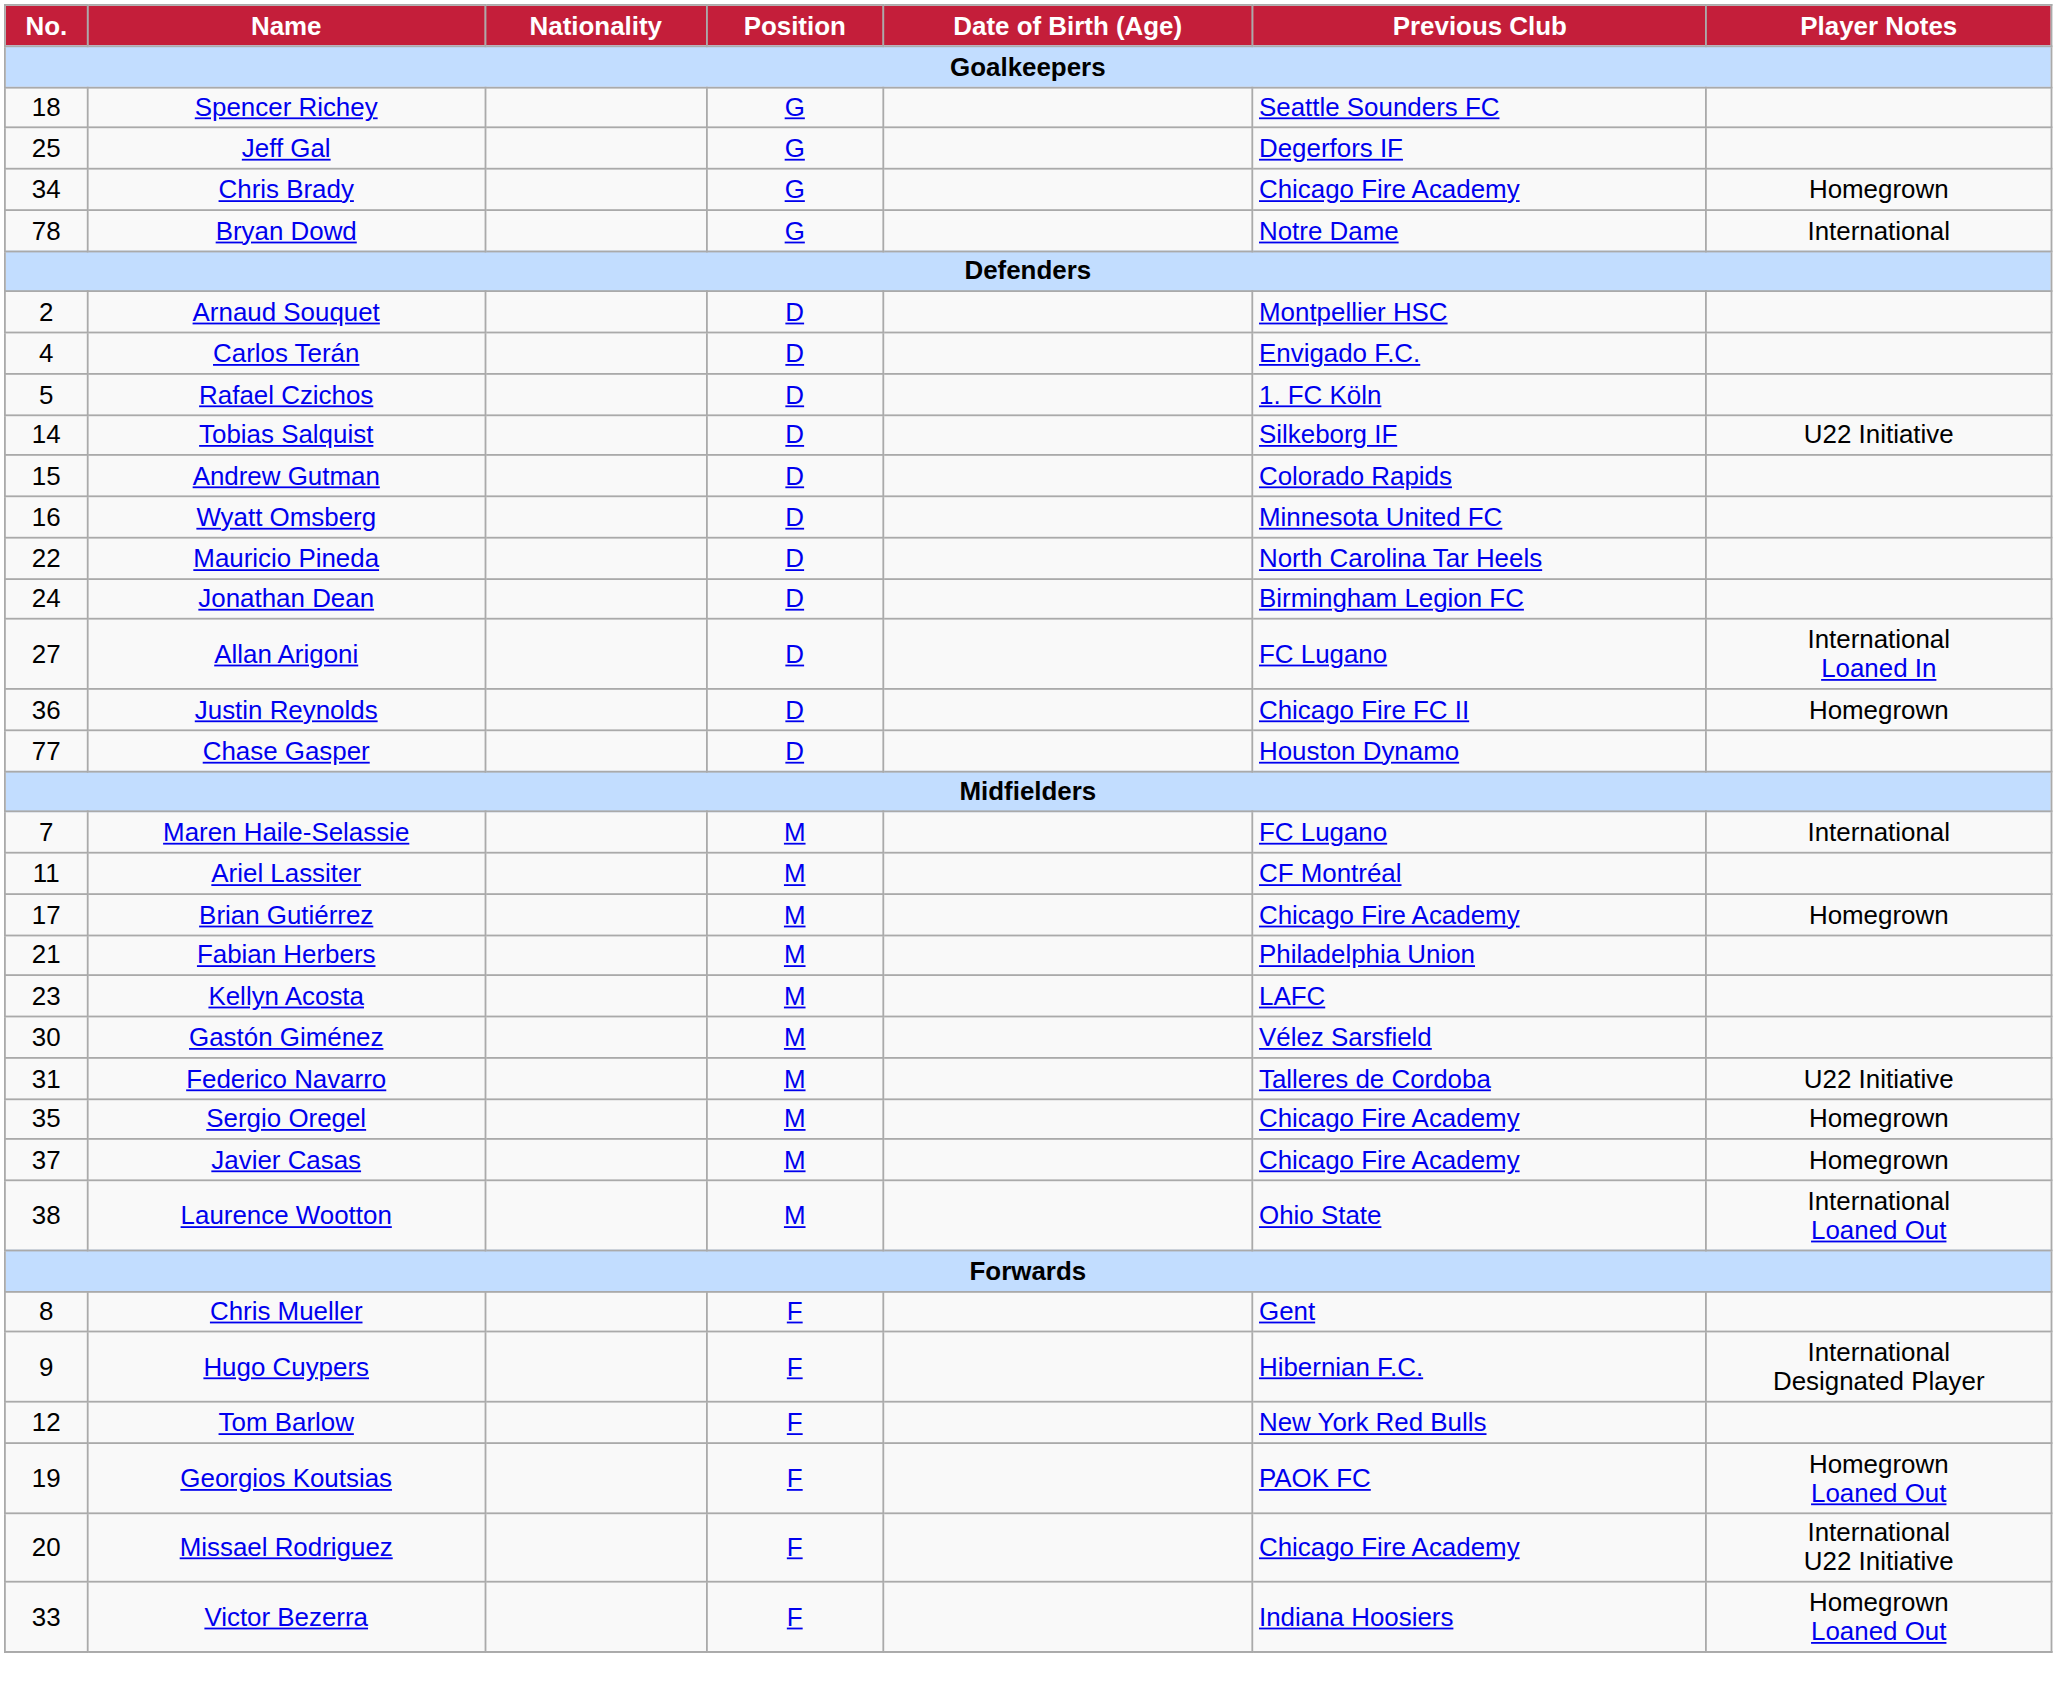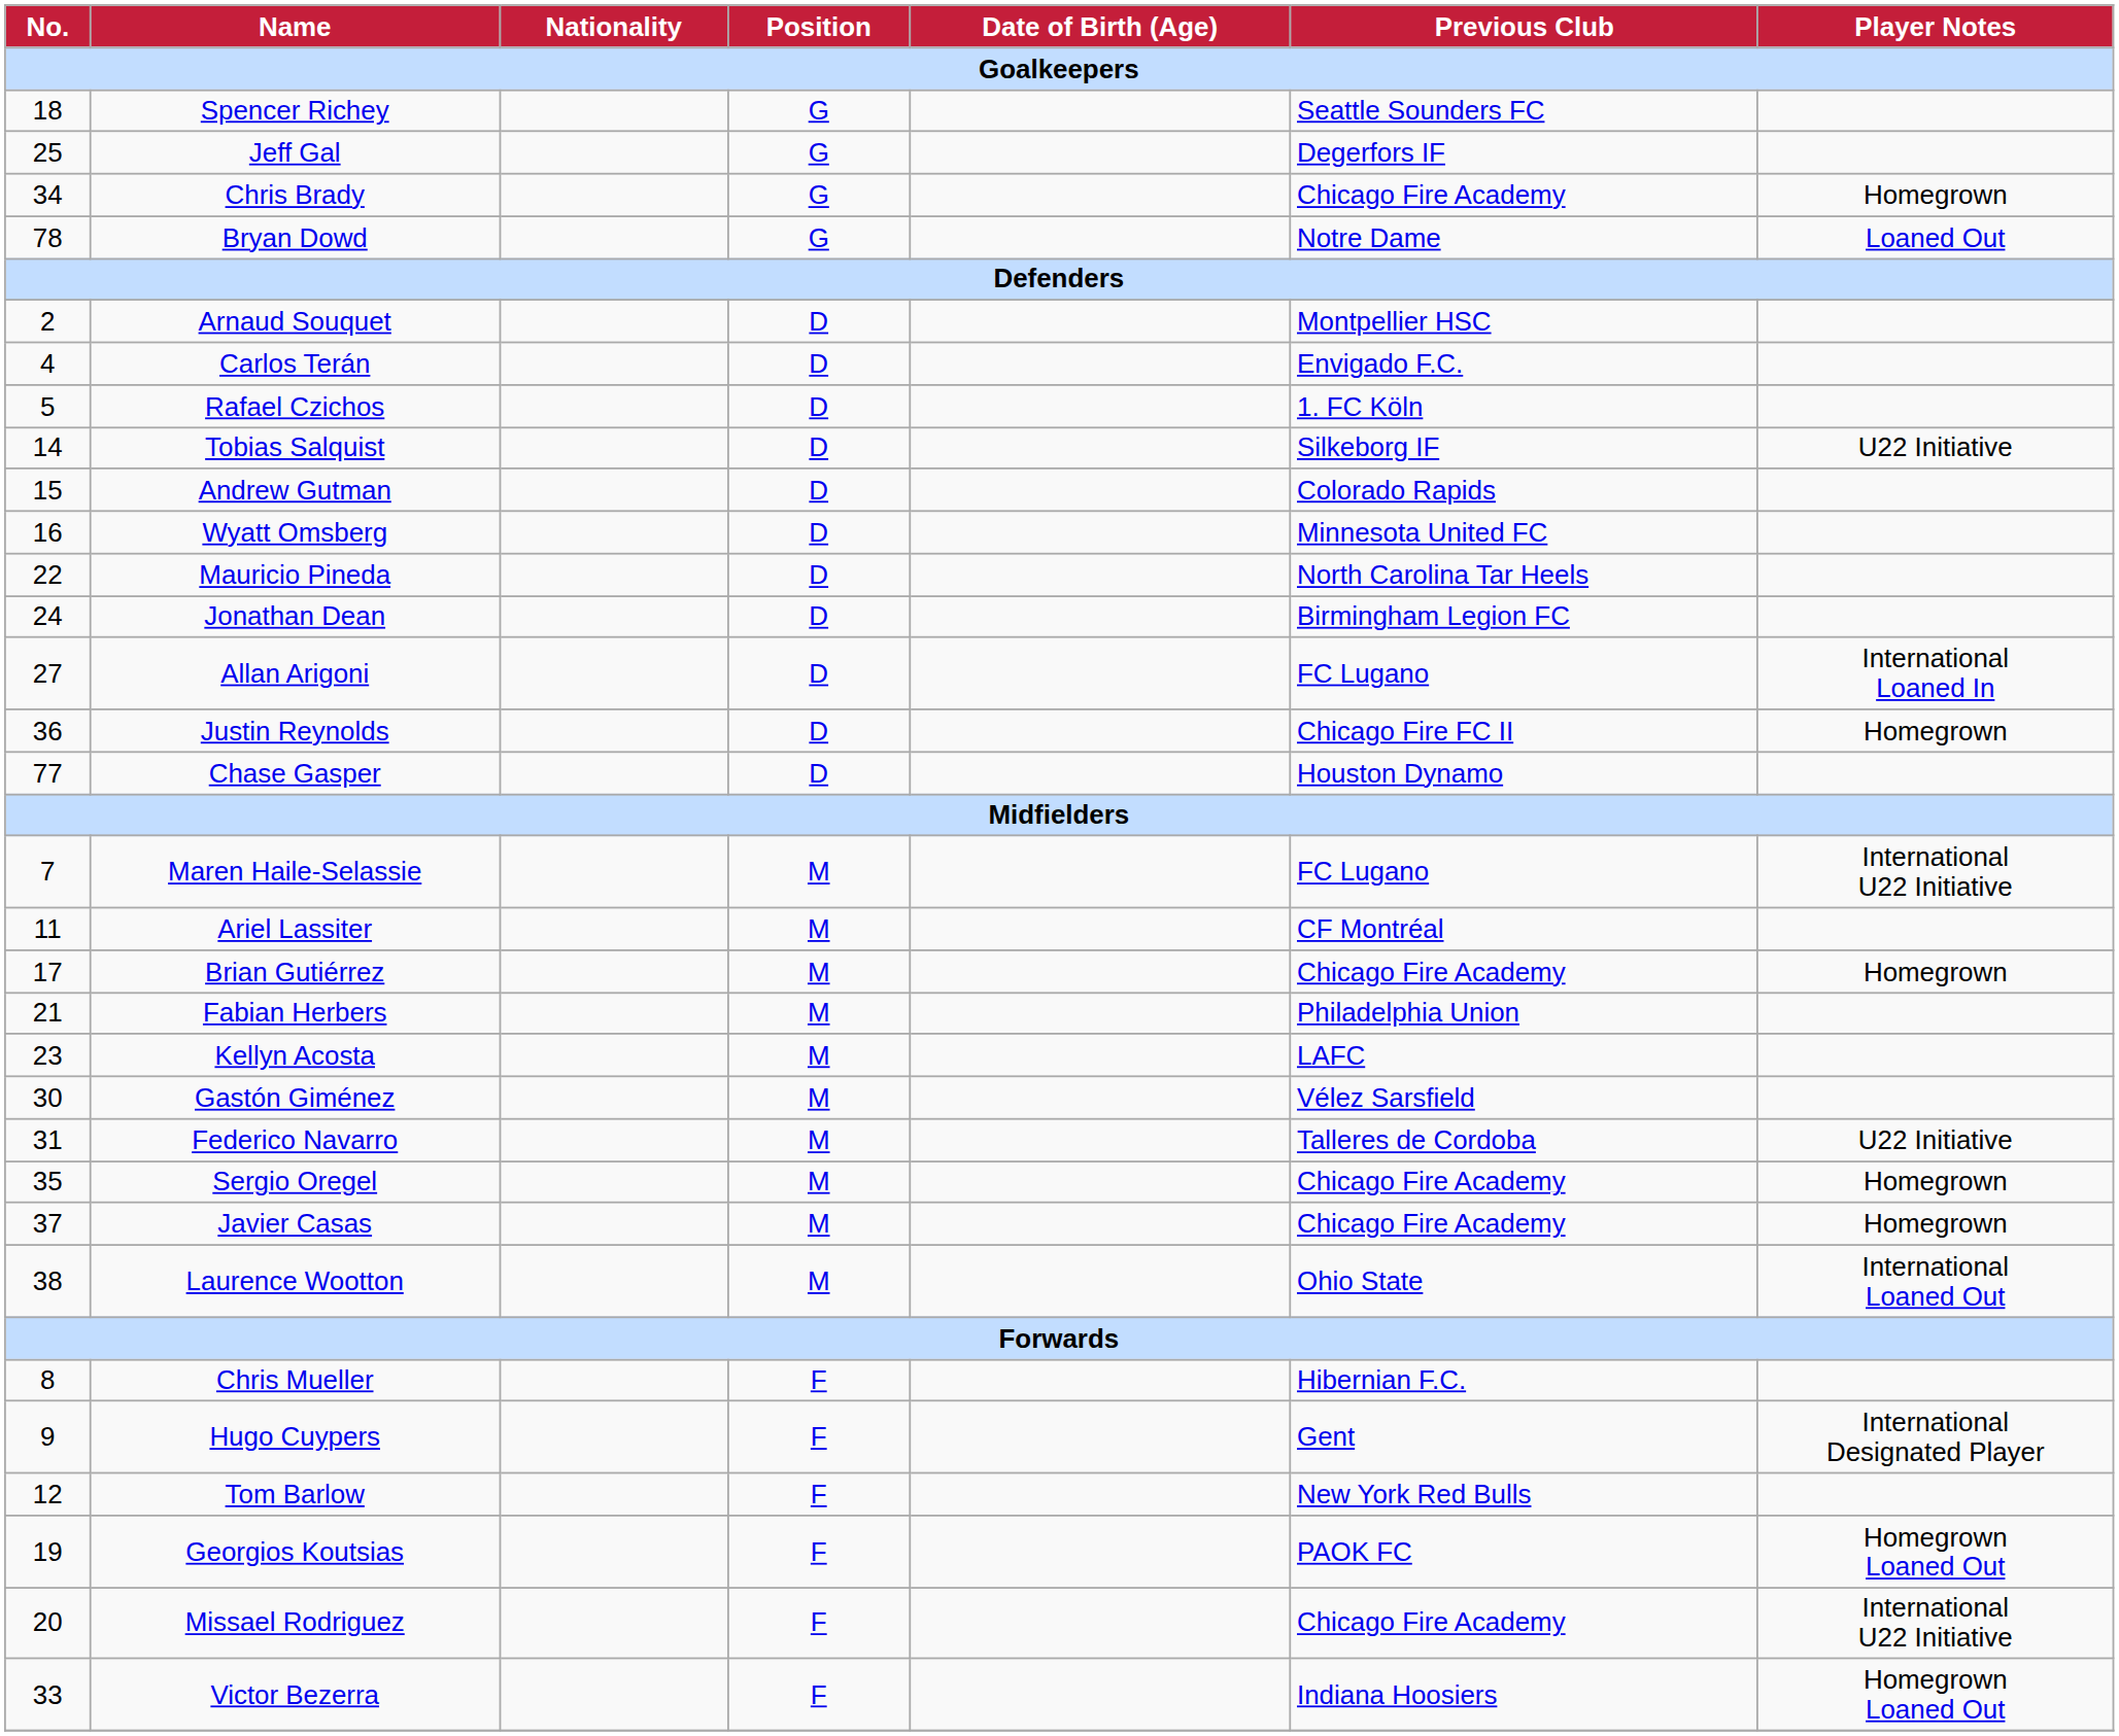Bryan Dowd | Player Notes: International -> Loaned Out
Maren Haile-Selassie | Player Notes: International -> International U22 Initiative
Chris Mueller | Previous Club: Gent -> Hibernian F.C.
Hugo Cuypers | Previous Club: Hibernian F.C. -> Gent
